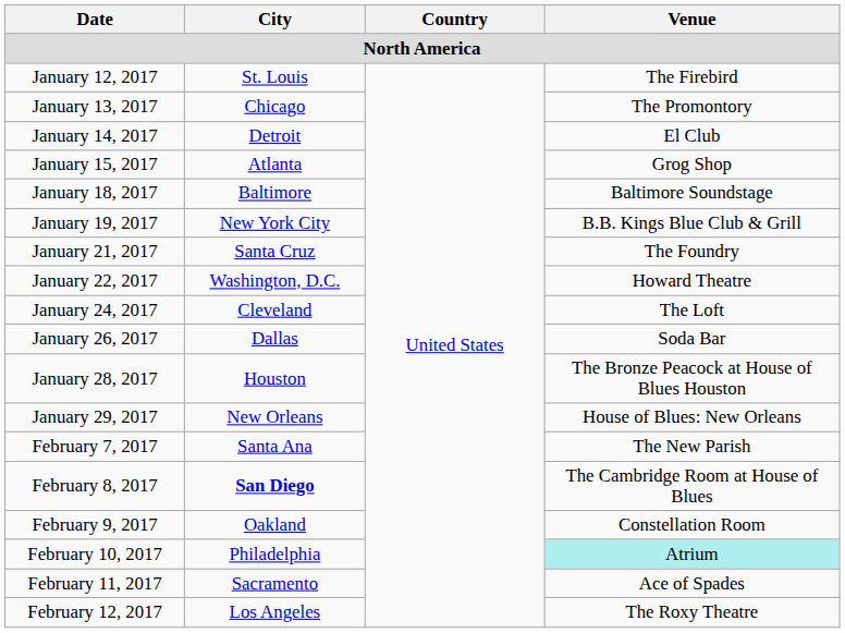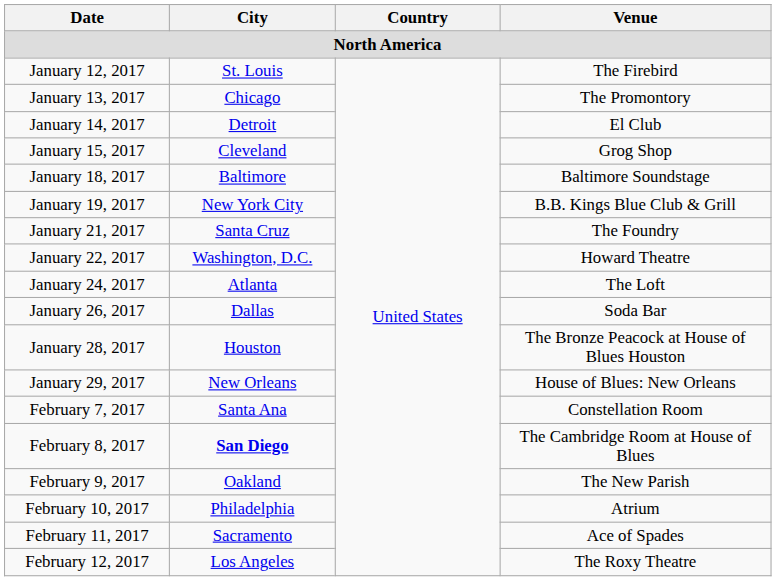January 15, 2017 | City: Atlanta -> Cleveland
January 24, 2017 | City: Cleveland -> Atlanta
February 7, 2017 | Venue: The New Parish -> Constellation Room
February 9, 2017 | Venue: Constellation Room -> The New Parish
February 10, 2017 | Venue: paleturquoise background -> no background
